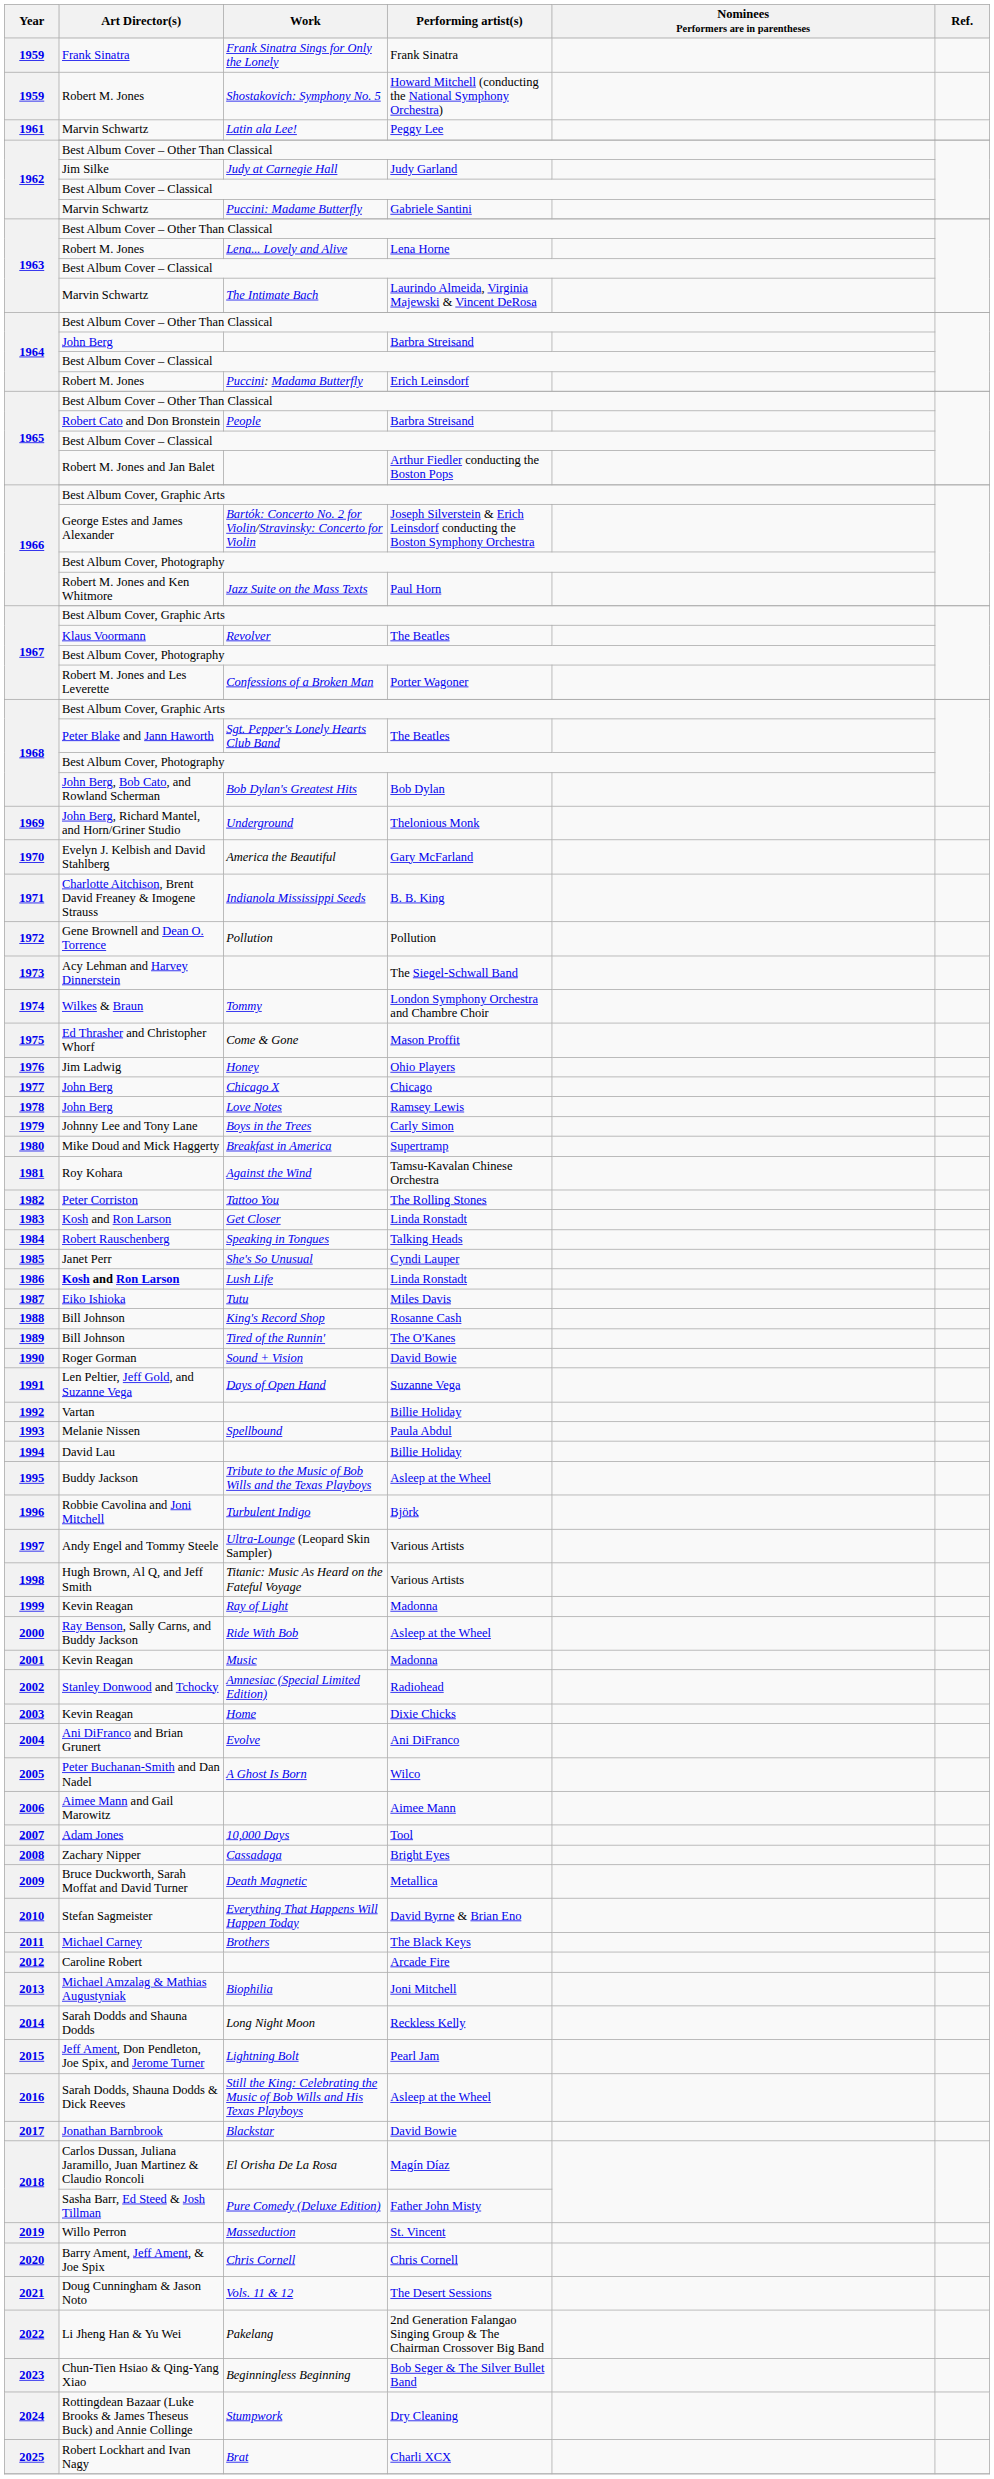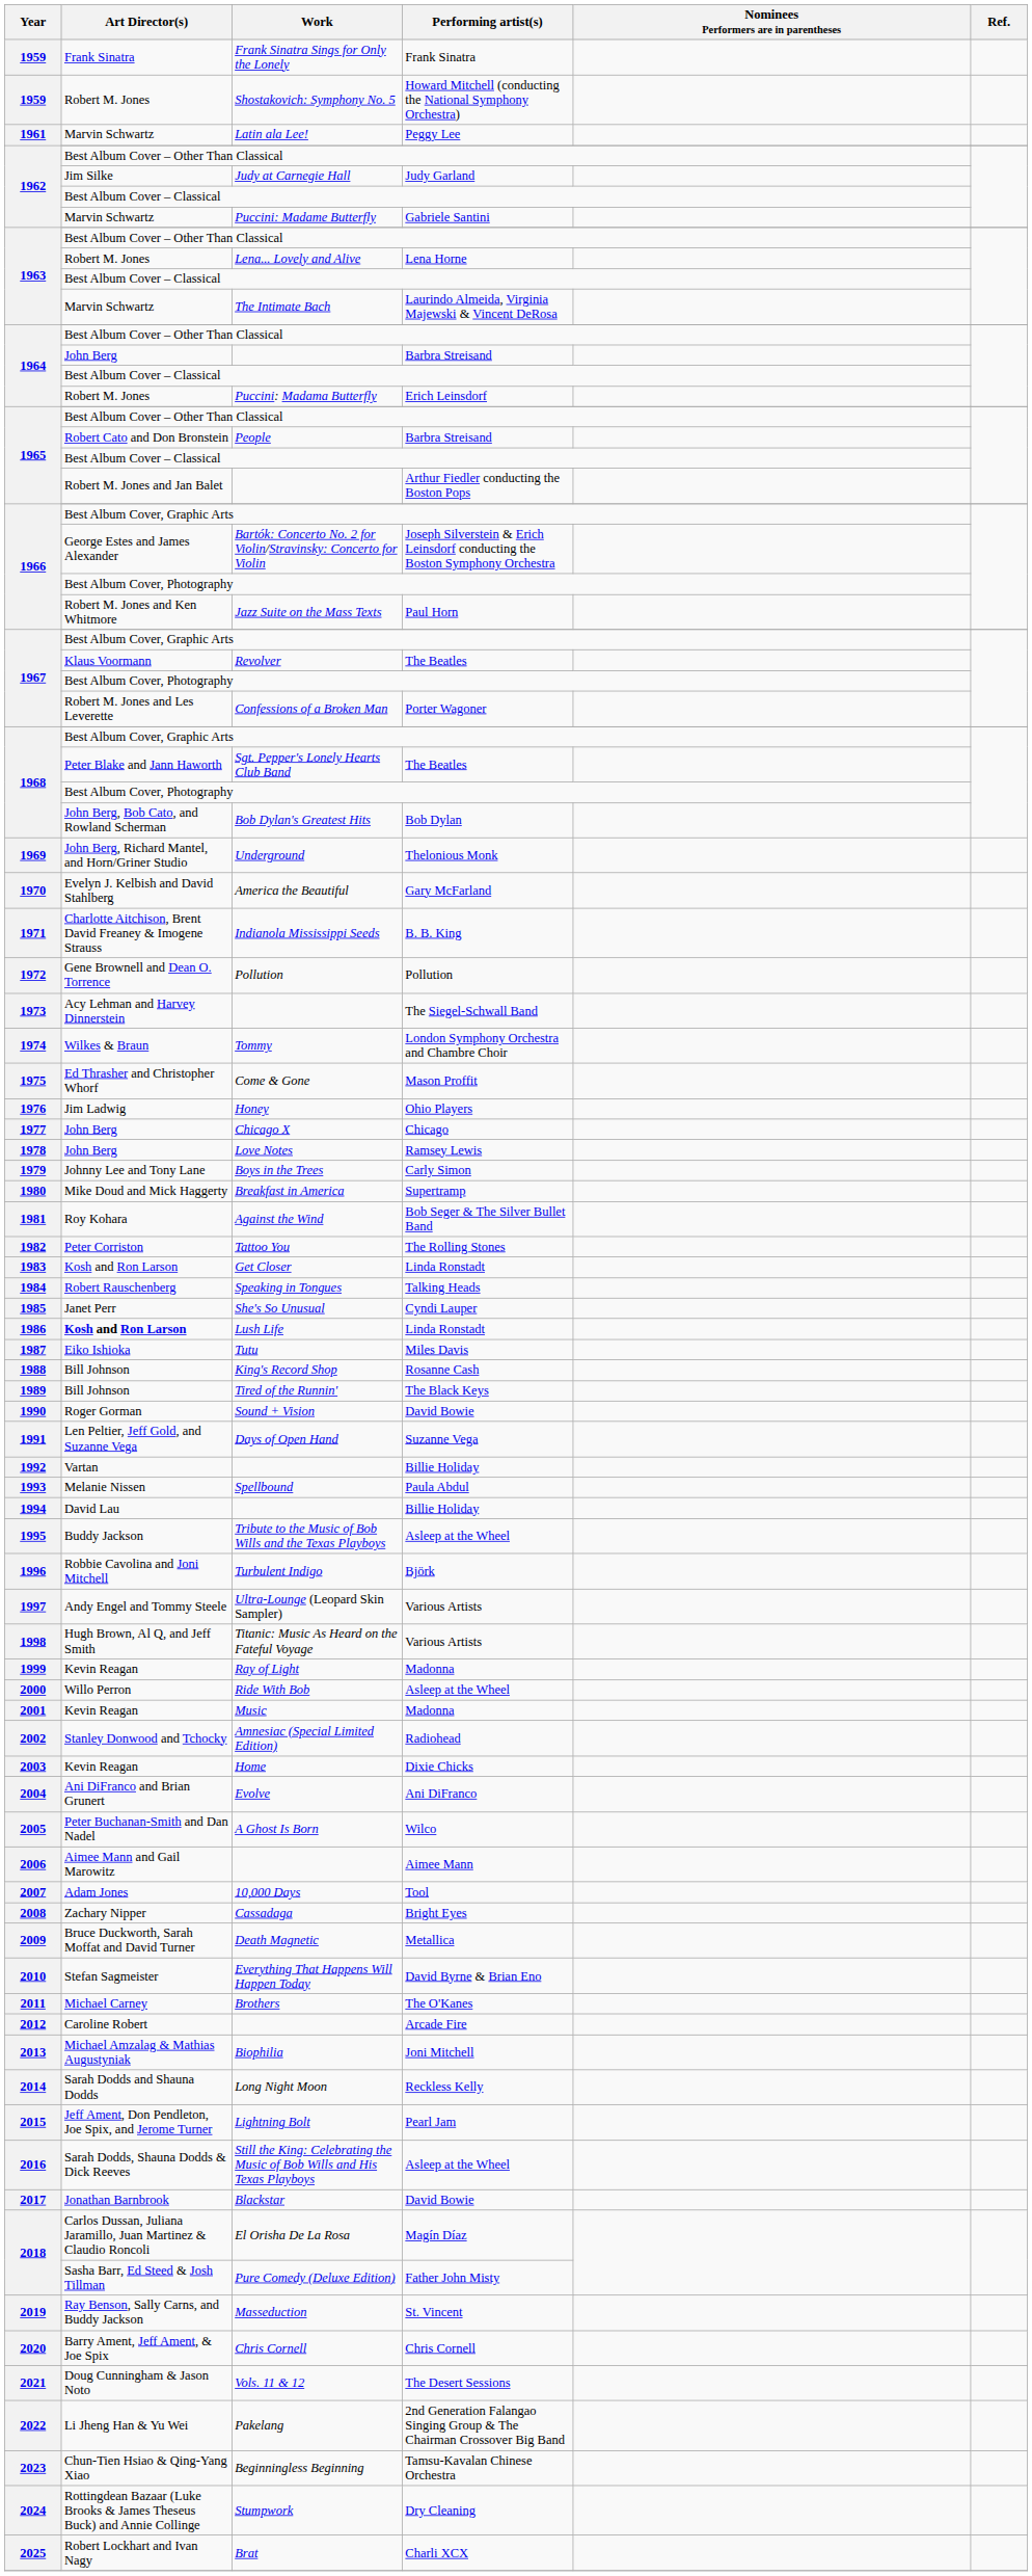Against the Wind | Performing artist(s): Tamsu-Kavalan Chinese Orchestra -> Bob Seger & The Silver Bullet Band
Tired of the Runnin' | Performing artist(s): The O'Kanes -> The Black Keys
Ride With Bob | Art Director(s): Ray Benson, Sally Carns, and Buddy Jackson -> Willo Perron
Brothers | Performing artist(s): The Black Keys -> The O'Kanes
Masseduction | Art Director(s): Willo Perron -> Ray Benson, Sally Carns, and Buddy Jackson
Beginningless Beginning | Performing artist(s): Bob Seger & The Silver Bullet Band -> Tamsu-Kavalan Chinese Orchestra
